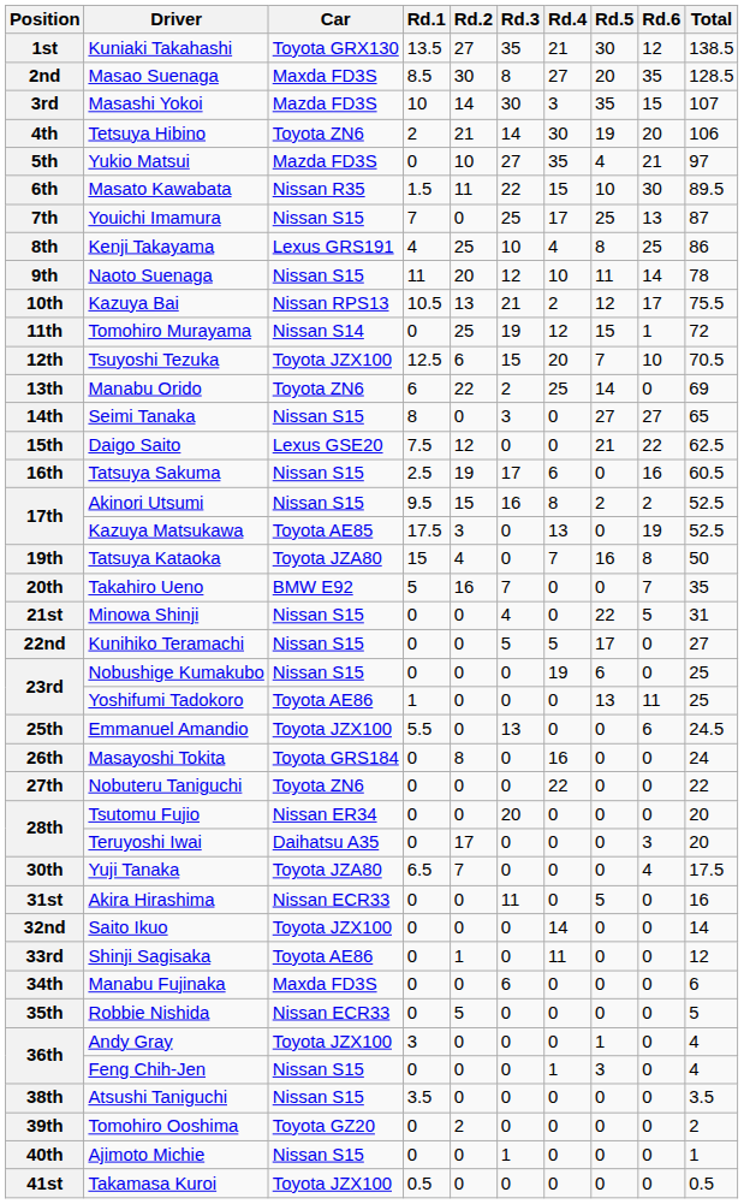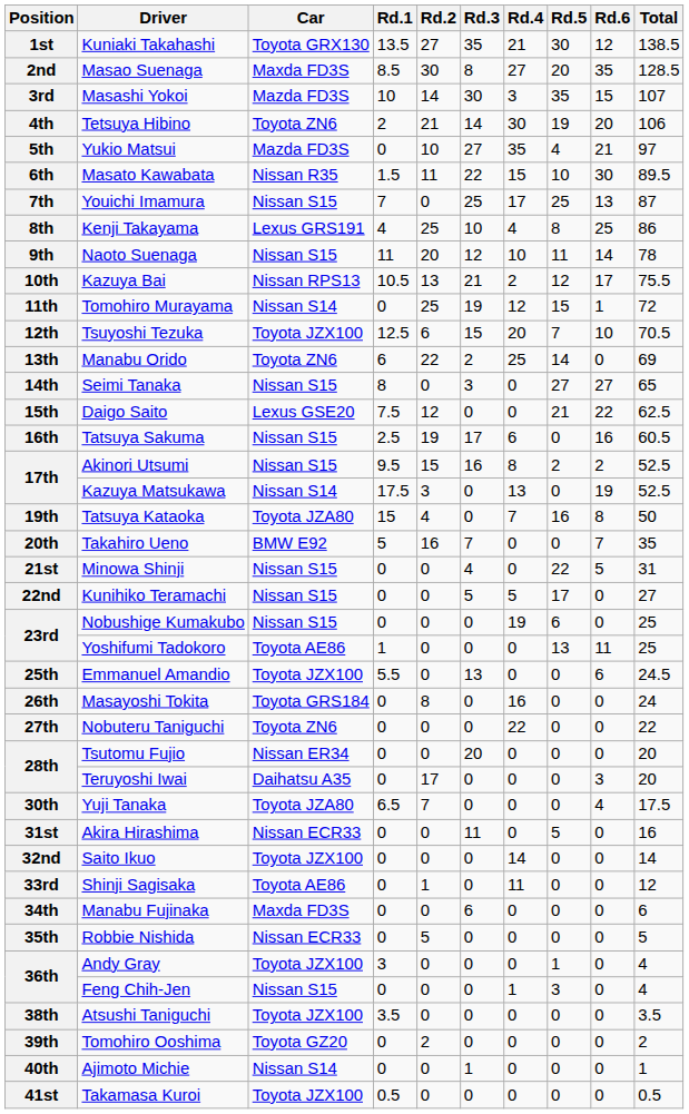17th / Kazuya Matsukawa | Car: Toyota AE85 -> Nissan S14
38th | Car: Nissan S15 -> Toyota JZX100
40th | Car: Nissan S15 -> Nissan S14
